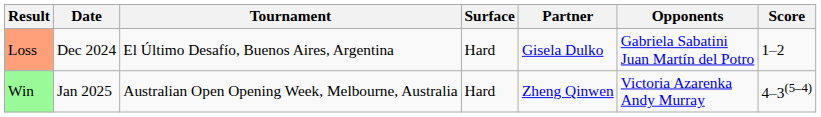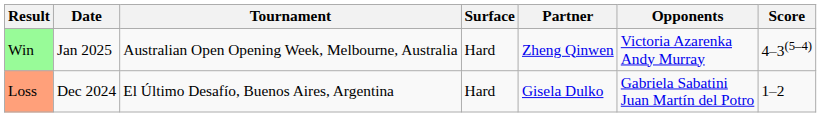rows swapped: Loss <-> Win
